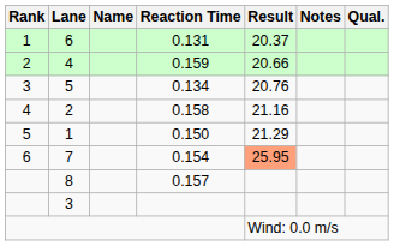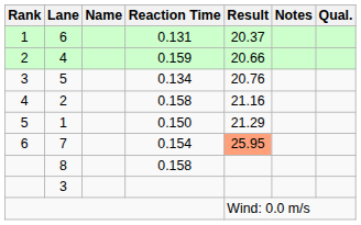8 | Reaction Time: 0.157 -> 0.158
